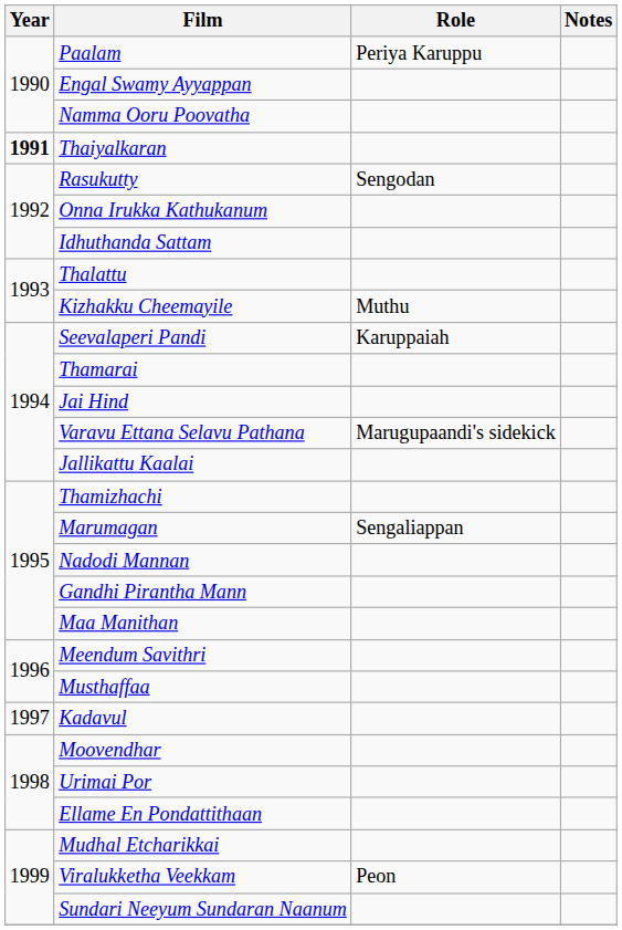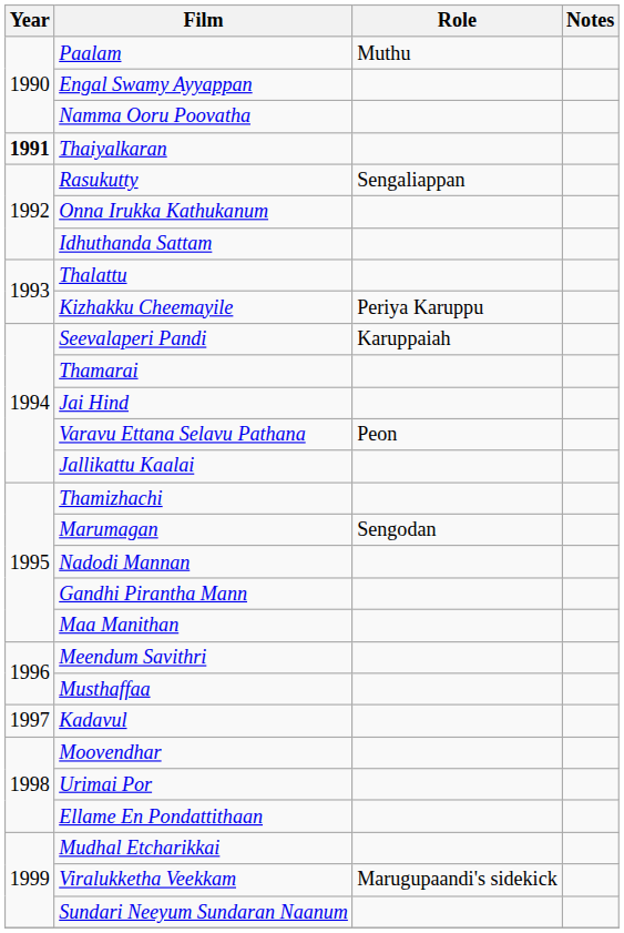Paalam | Role: Periya Karuppu -> Muthu
Rasukutty | Role: Sengodan -> Sengaliappan
Kizhakku Cheemayile | Role: Muthu -> Periya Karuppu
Varavu Ettana Selavu Pathana | Role: Marugupaandi's sidekick -> Peon
Marumagan | Role: Sengaliappan -> Sengodan
Viralukketha Veekkam | Role: Peon -> Marugupaandi's sidekick
